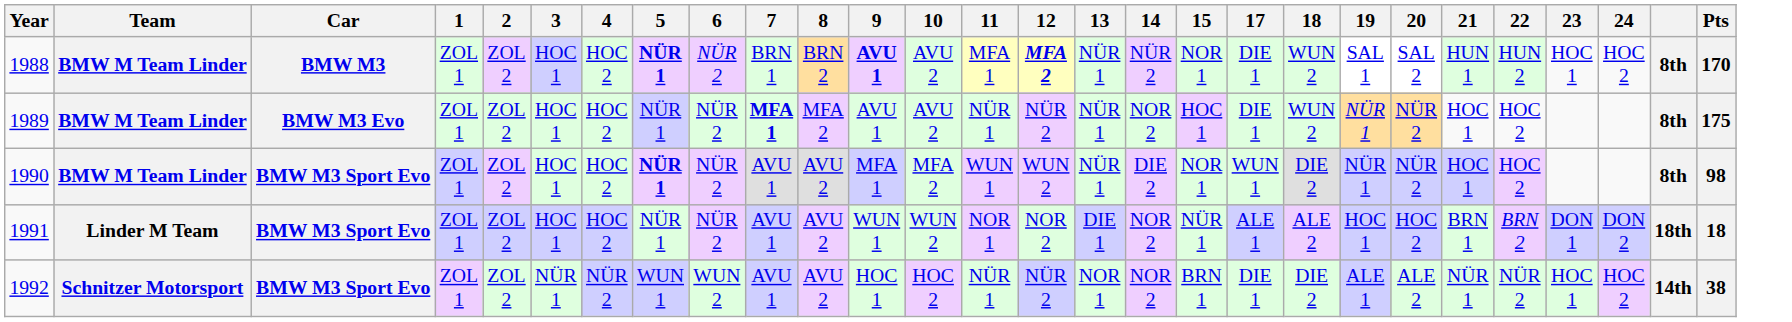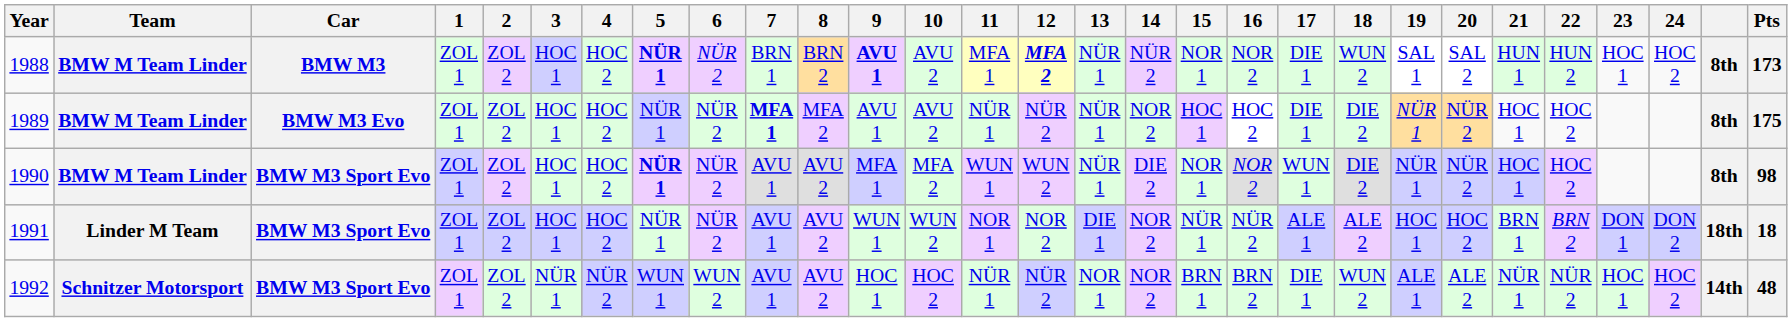+ column: 16 | NOR 2 | HOC 2 | NOR 2 | NÜR 2 | BRN 2
1988 | Pts: 170 -> 173
1989 | 18: WUN 2 -> DIE 2
1992 | 18: DIE 2 -> WUN 2
1992 | Pts: 38 -> 48
